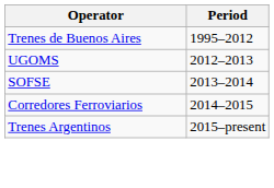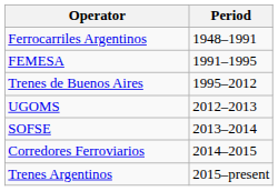+ row: Ferrocarriles Argentinos | 1948–1991
+ row: FEMESA | 1991–1995
